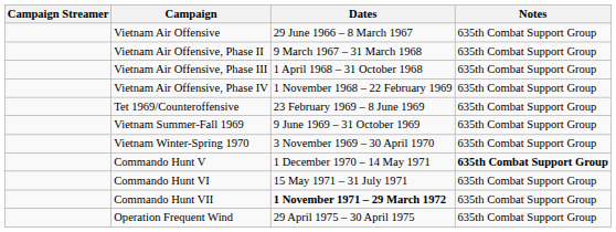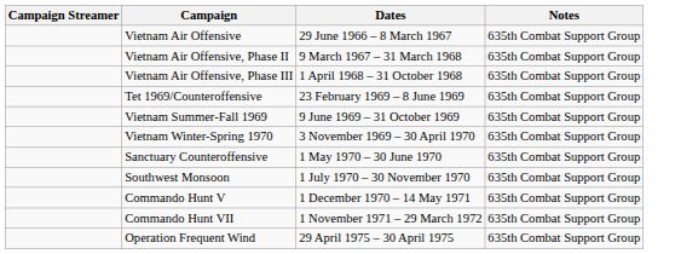- row: Vietnam Air Offensive, Phase IV | 1 November 1968 – 22 February 1969 | 635th Combat Support Group
+ row: Sanctuary Counteroffensive | 1 May 1970 – 30 June 1970 | 635th Combat Support Group
+ row: Southwest Monsoon | 1 July 1970 – 30 November 1970 | 635th Combat Support Group
Commando Hunt V | Notes: bold -> normal
- row: Commando Hunt VI | 15 May 1971 – 31 July 1971 | 635th Combat Support Group
Commando Hunt VII | Dates: bold -> normal
